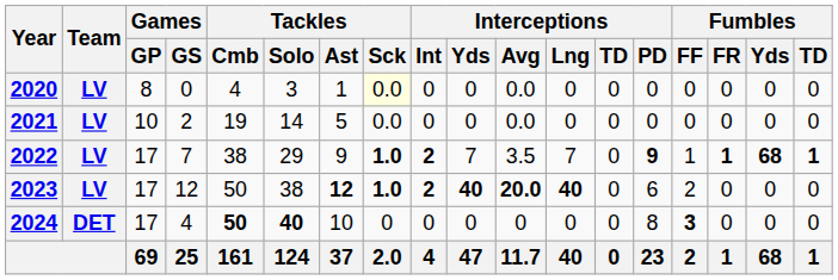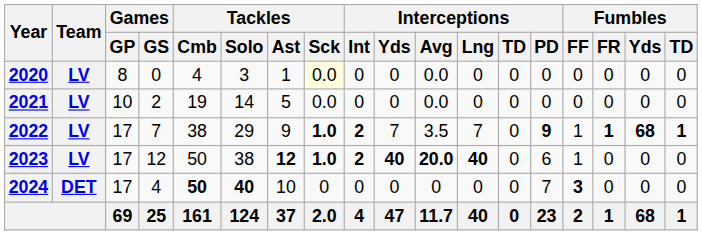2023 | Fumbles / FF: 2 -> 1
2024 | Interceptions / PD: 8 -> 7
